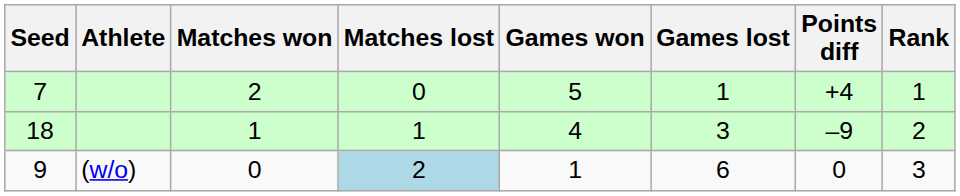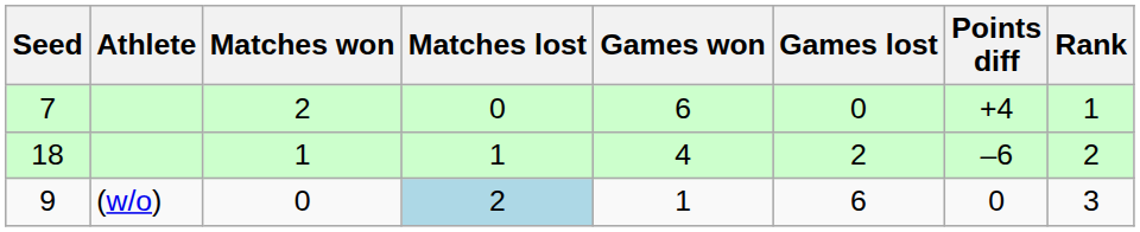7 | Games won: 5 -> 6
7 | Games lost: 1 -> 0
18 | Games lost: 3 -> 2
18 | Points diff: –9 -> –6
